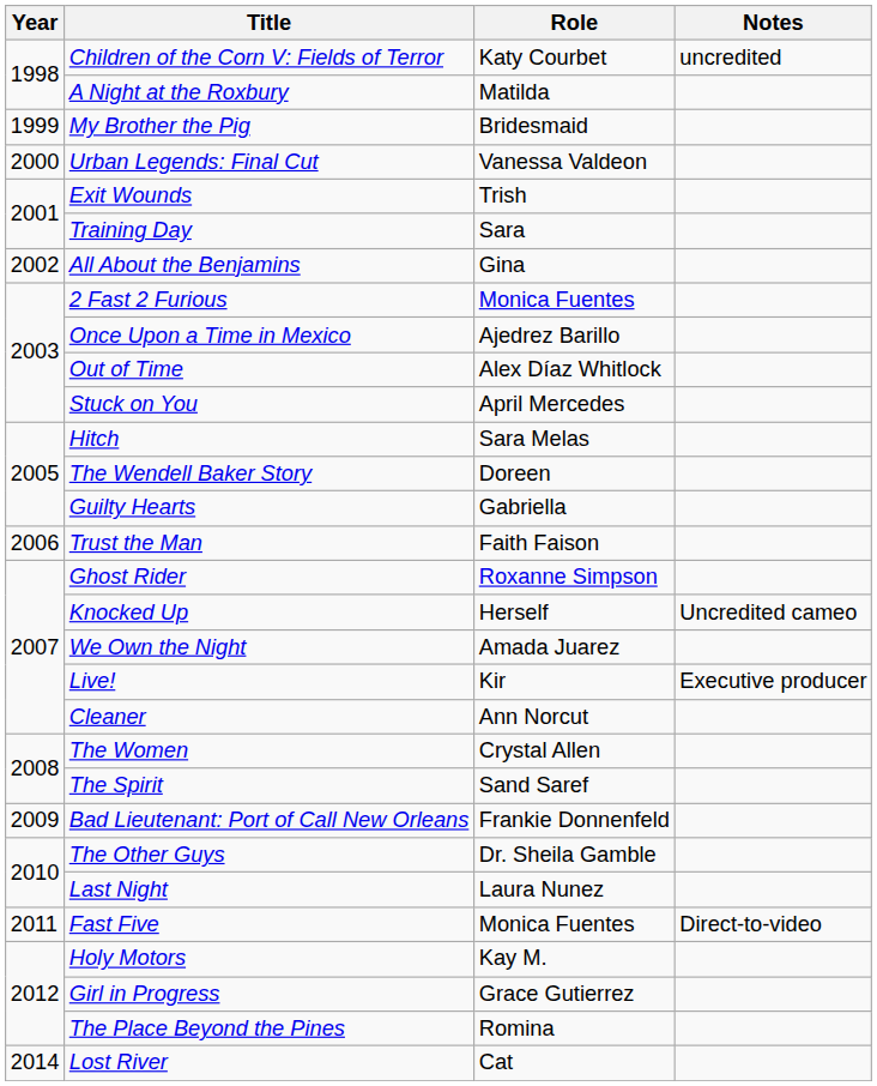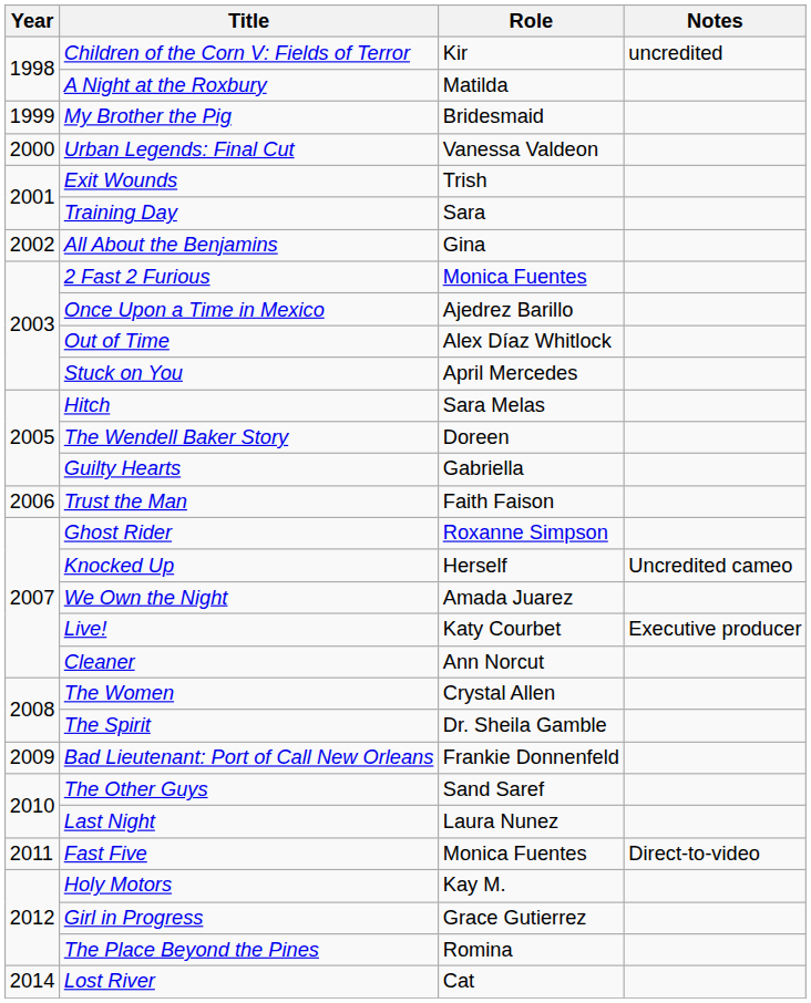Children of the Corn V: Fields of Terror | Role: Katy Courbet -> Kir
Live! | Role: Kir -> Katy Courbet
The Spirit | Role: Sand Saref -> Dr. Sheila Gamble
The Other Guys | Role: Dr. Sheila Gamble -> Sand Saref
